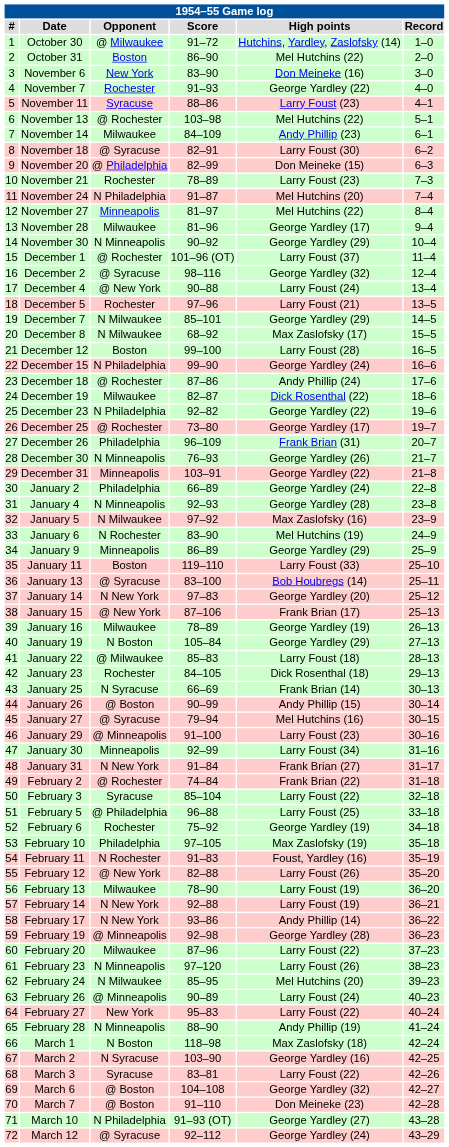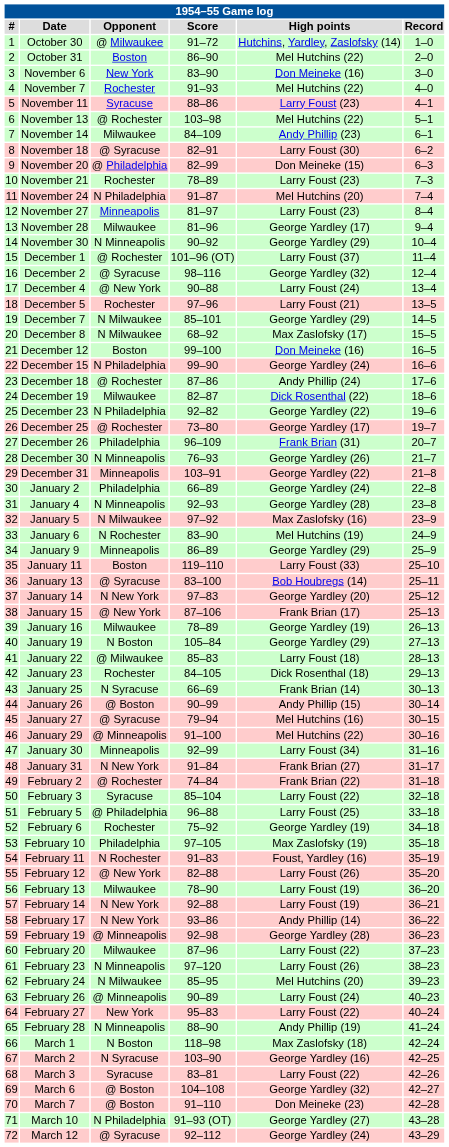November 7 | High points: George Yardley (22) -> Mel Hutchins (22)
November 27 | High points: Mel Hutchins (22) -> Larry Foust (23)
December 12 | High points: Larry Foust (28) -> Don Meineke (16)
January 29 | High points: Larry Foust (23) -> Mel Hutchins (22)
